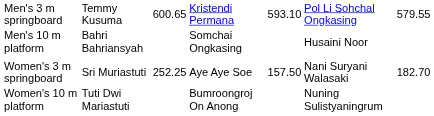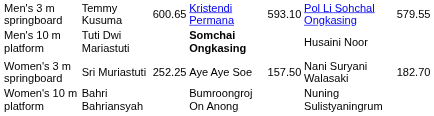Men's 10 m platform | column 2: Bahri Bahriansyah -> Tuti Dwi Mariastuti
Men's 10 m platform | column 4: normal -> bold
Women's 10 m platform | column 2: Tuti Dwi Mariastuti -> Bahri Bahriansyah
